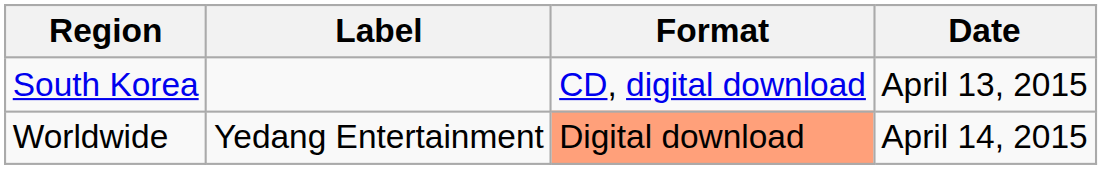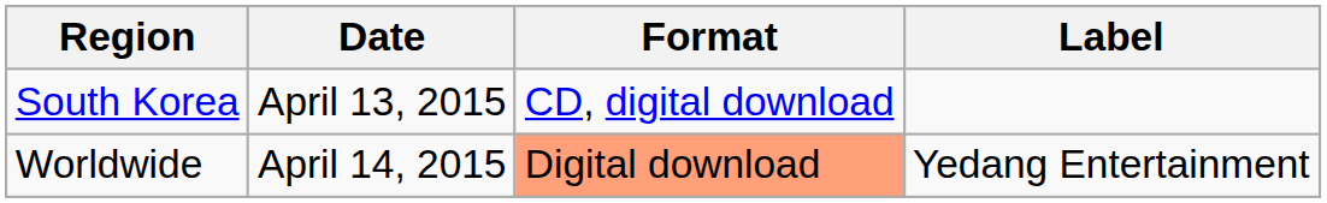columns swapped: Date <-> Label
